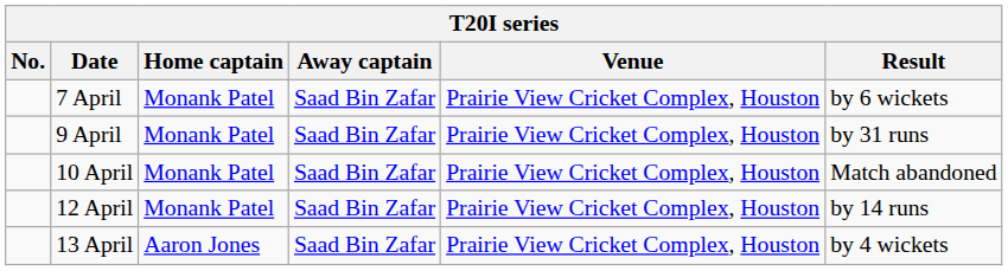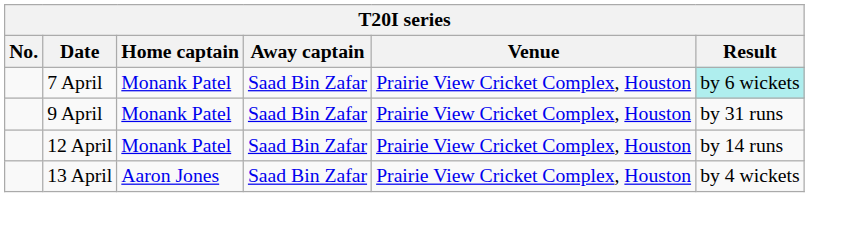7 April | Result: no background -> paleturquoise background
- row: 10 April | Monank Patel | Saad Bin Zafar | Prairie View Cricket Complex, Houston | Match abandoned
